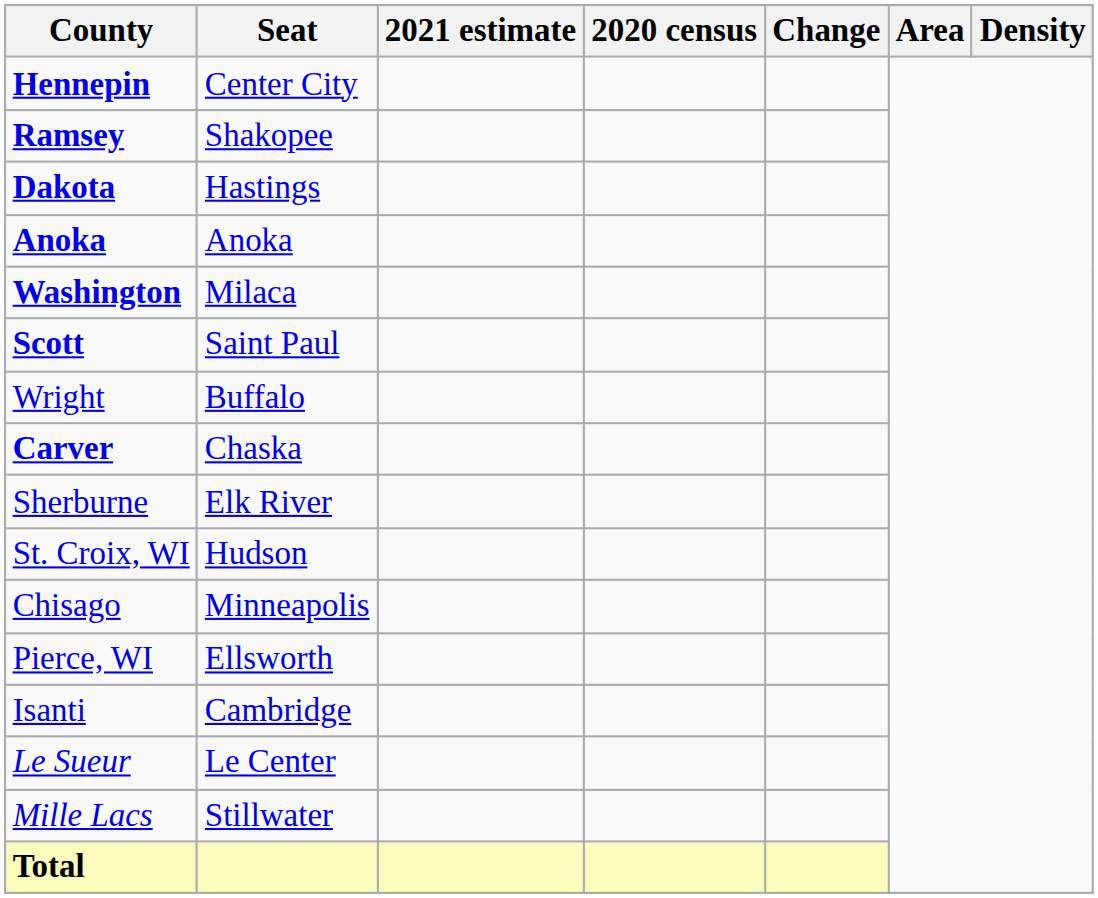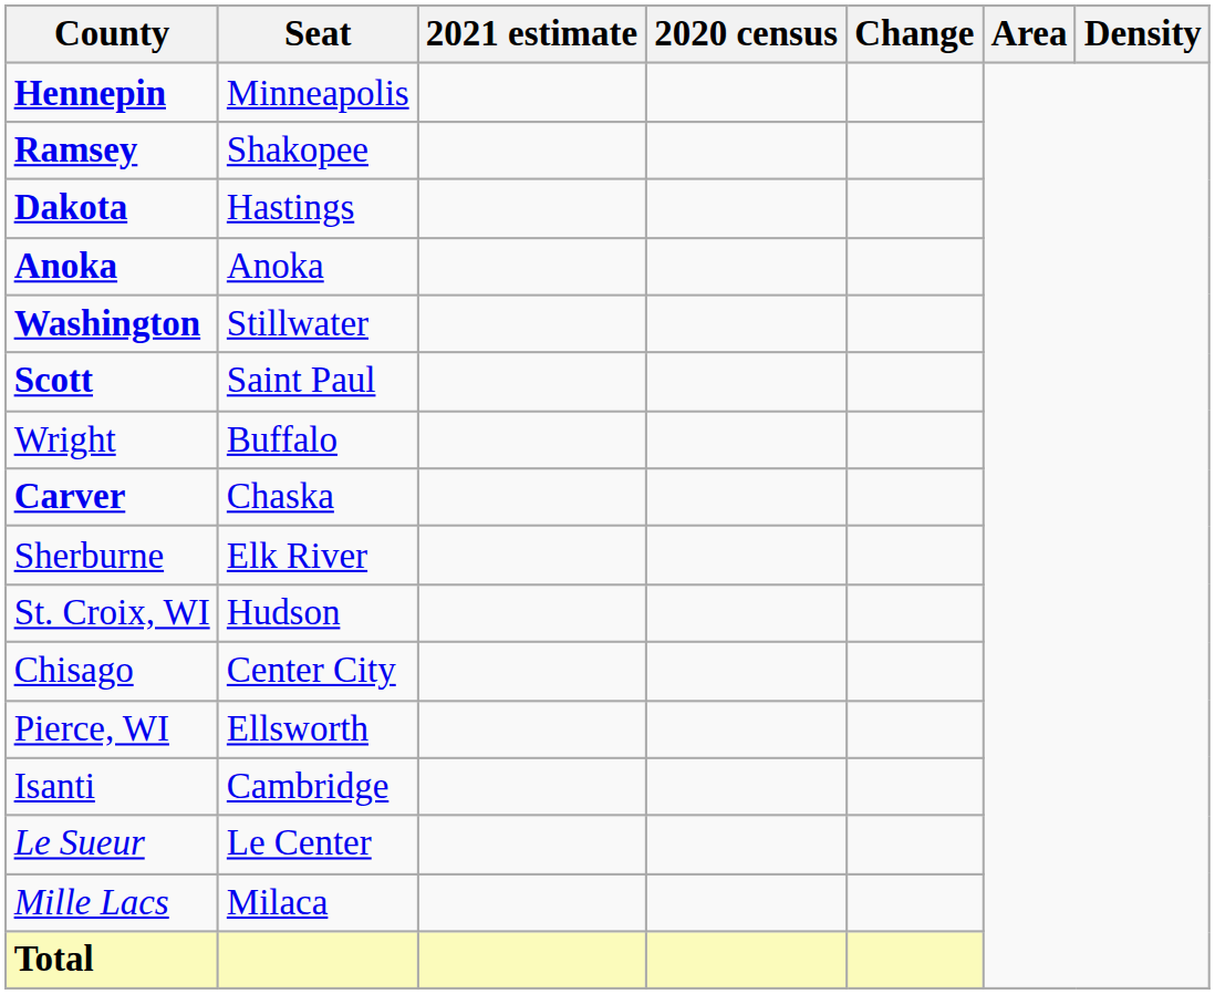Hennepin | Seat: Center City -> Minneapolis
Washington | Seat: Milaca -> Stillwater
Chisago | Seat: Minneapolis -> Center City
Mille Lacs | Seat: Stillwater -> Milaca
